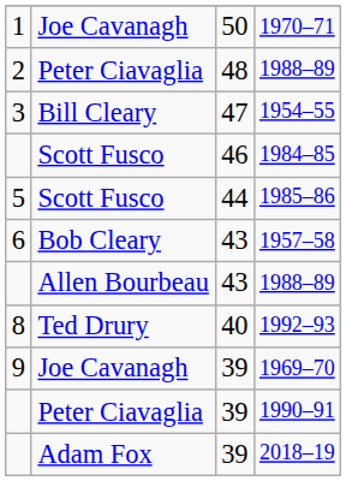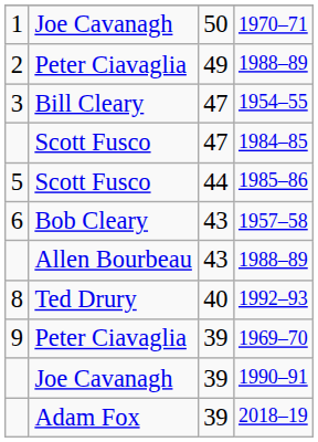2 / 1988–89 | column 3: 48 -> 49
1984–85 | column 3: 46 -> 47
1969–70 | column 2: Joe Cavanagh -> Peter Ciavaglia
1990–91 | column 2: Peter Ciavaglia -> Joe Cavanagh
